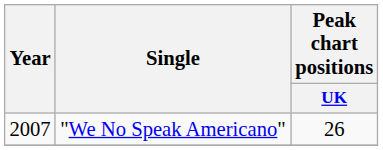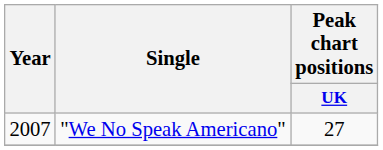"We No Speak Americano" | Peak chart positions / UK: 26 -> 27
